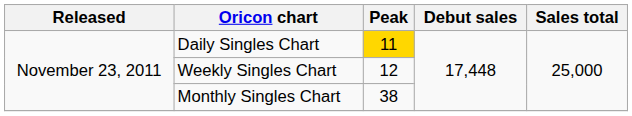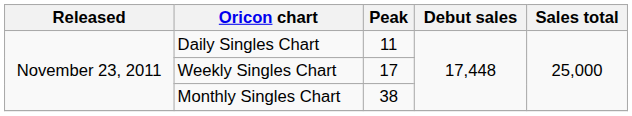Daily Singles Chart | Peak: gold background -> no background
Weekly Singles Chart | Peak: 12 -> 17
